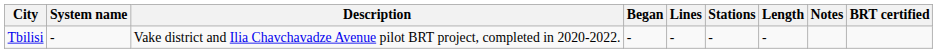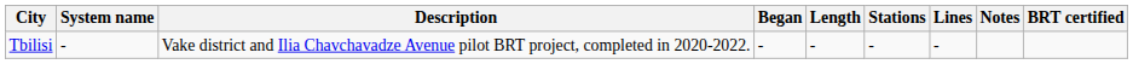columns swapped: Lines <-> Length
